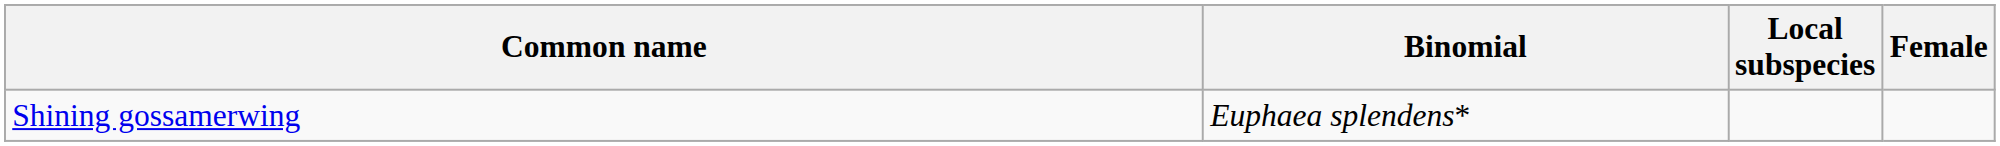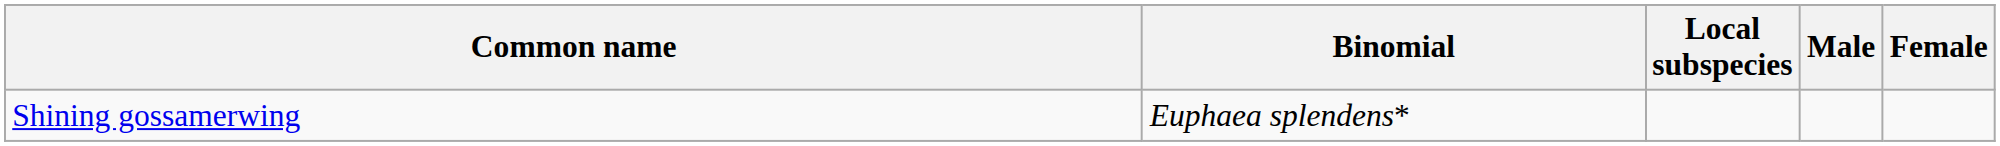+ column: Male
